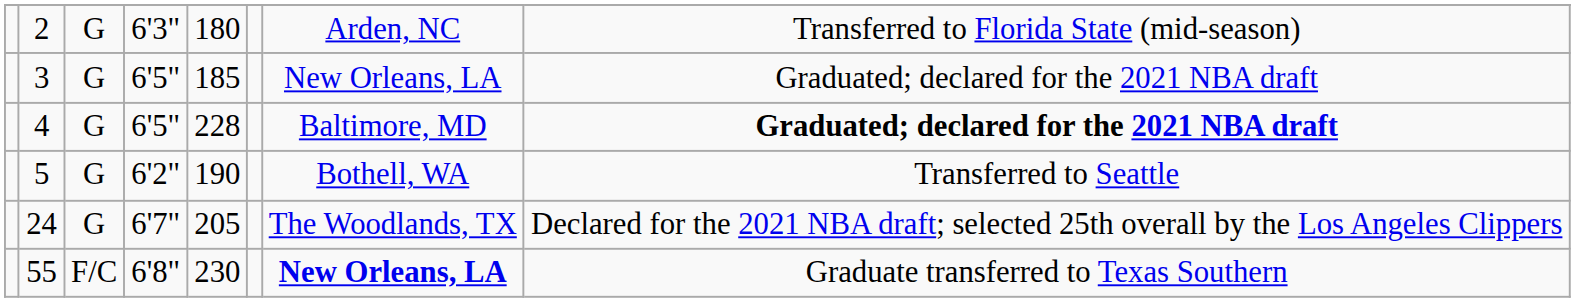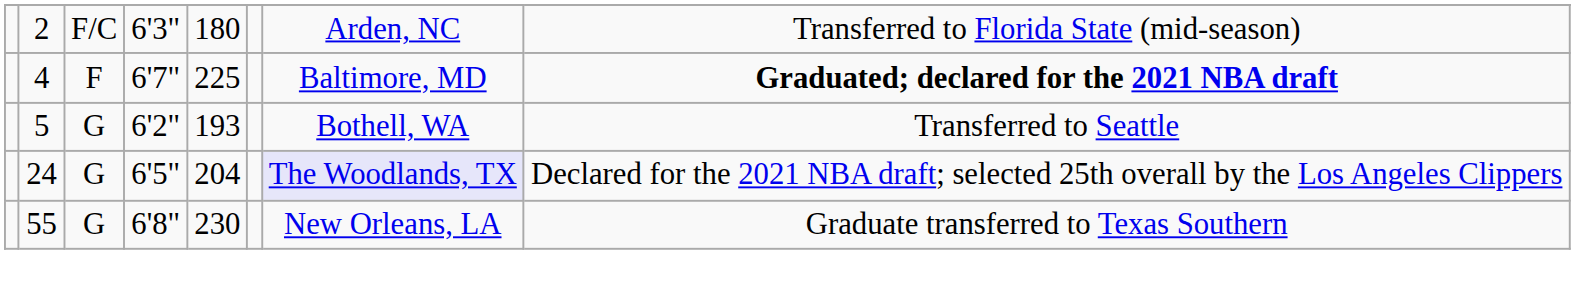2 | column 3: G -> F/C
- row: 3 | G | 6'5" | 185 | New Orleans, LA | Graduated; declared for the 2021 NBA draft
4 | column 3: G -> F
4 | column 4: 6'5" -> 6'7"
4 | column 5: 228 -> 225
5 | column 5: 190 -> 193
24 | column 4: 6'7" -> 6'5"
24 | column 5: 205 -> 204
24 | column 7: no background -> lavender background
55 | column 3: F/C -> G
55 | column 7: bold -> normal
